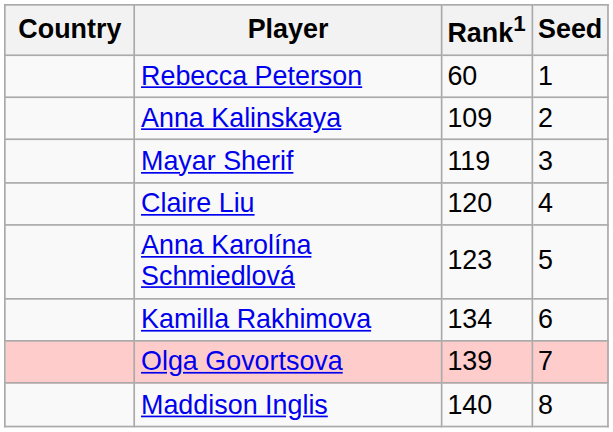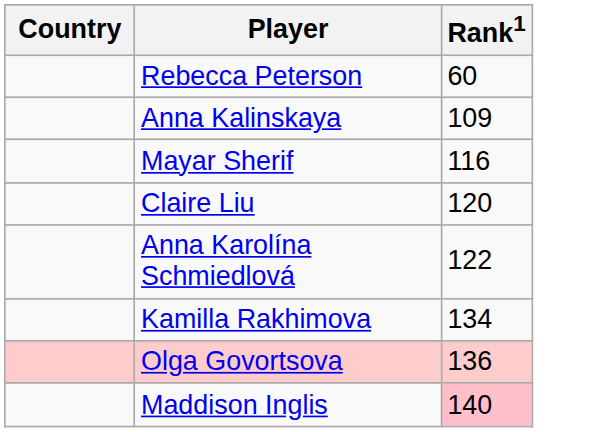- column: Seed | 1 | 2 | 3 | 4 | 5 | 6 | 7 | 8
Mayar Sherif | Rank1: 119 -> 116
Anna Karolína Schmiedlová | Rank1: 123 -> 122
Olga Govortsova | Rank1: 139 -> 136
Maddison Inglis | Rank1: no background -> pink background
